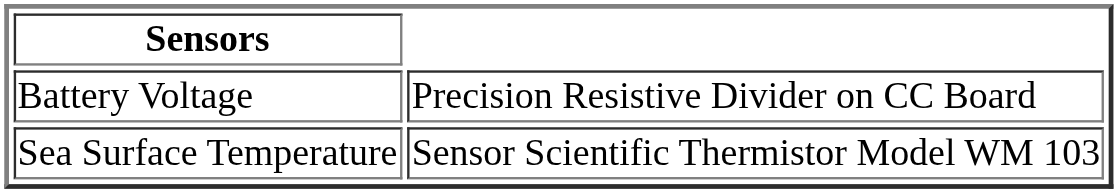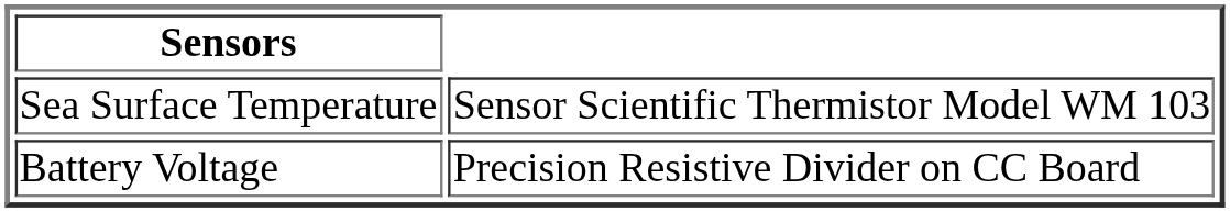rows swapped: Sea Surface Temperature <-> Battery Voltage
